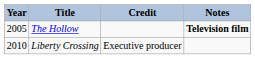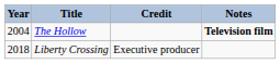The Hollow | Year: 2005 -> 2004
Liberty Crossing | Year: 2010 -> 2018
